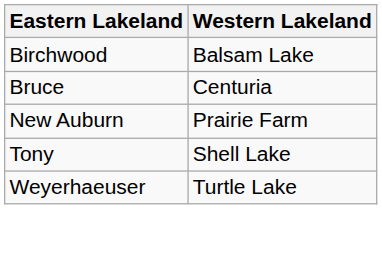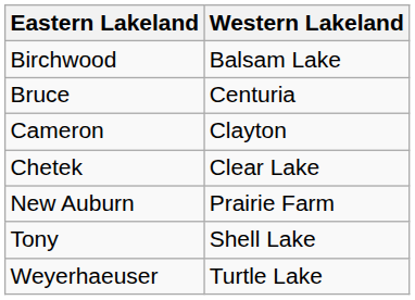+ row: Cameron | Clayton
+ row: Chetek | Clear Lake
